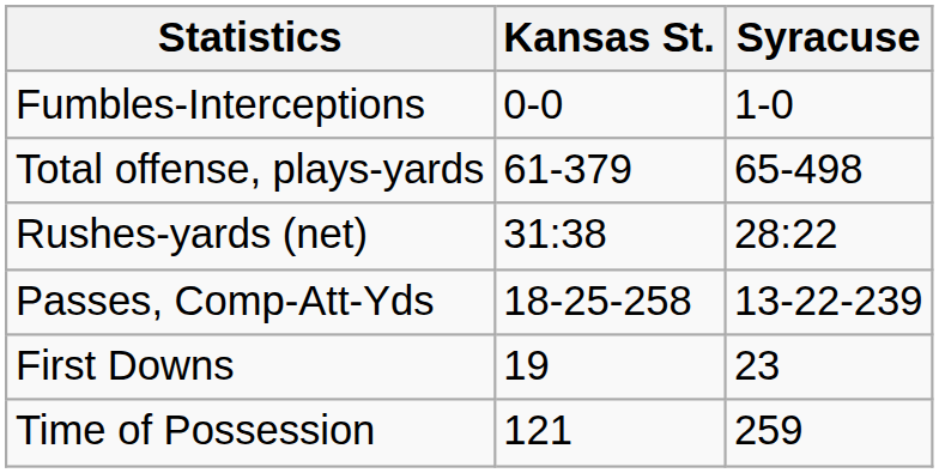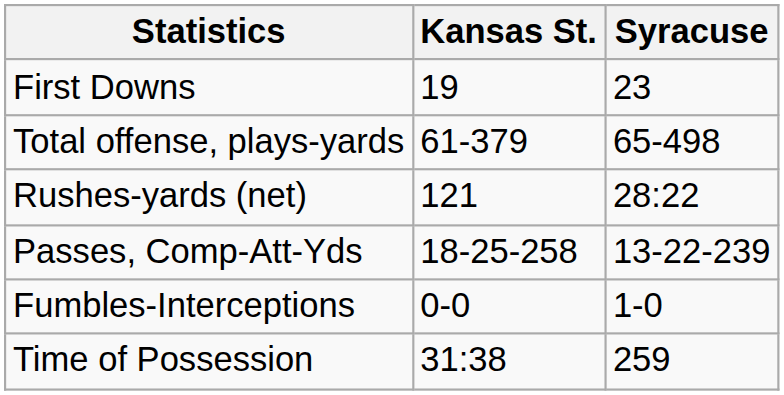rows swapped: First Downs <-> Fumbles-Interceptions
Rushes-yards (net) | Kansas St.: 31:38 -> 121
Time of Possession | Kansas St.: 121 -> 31:38
